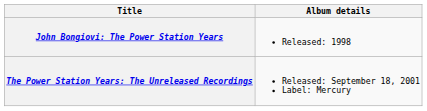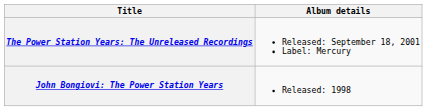rows swapped: John Bongiovi: The Power Station Years <-> The Power Station Years: The Unreleased Recordings
